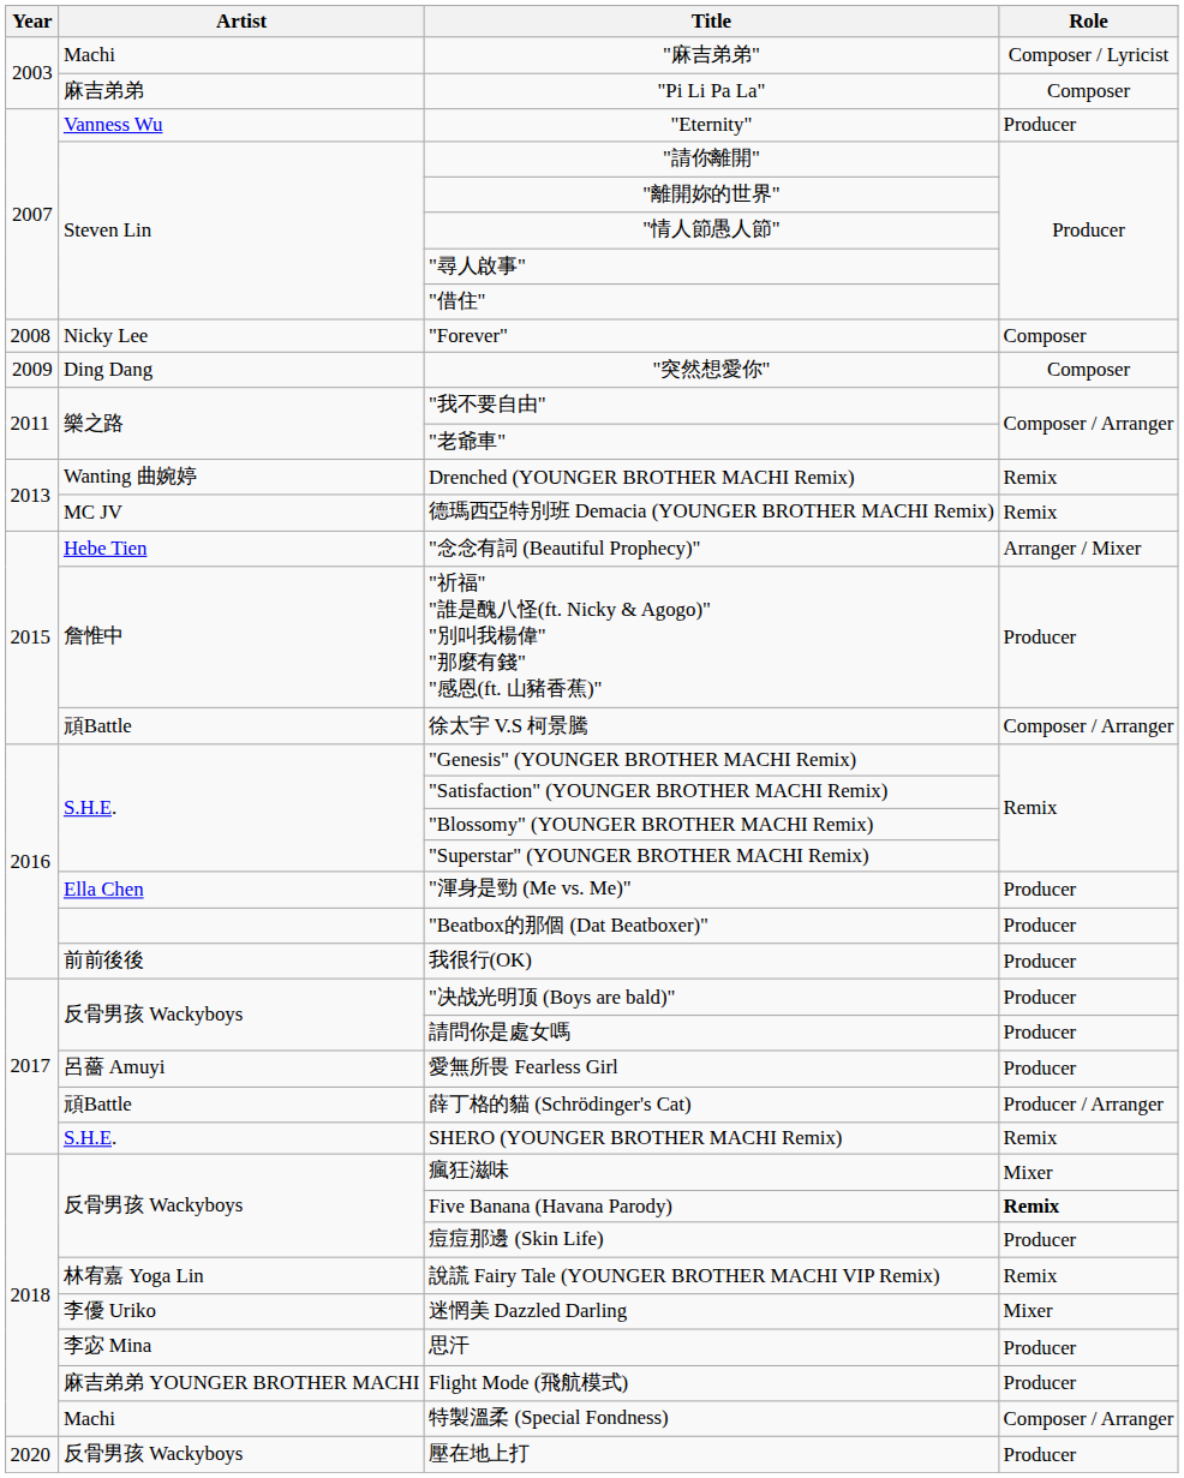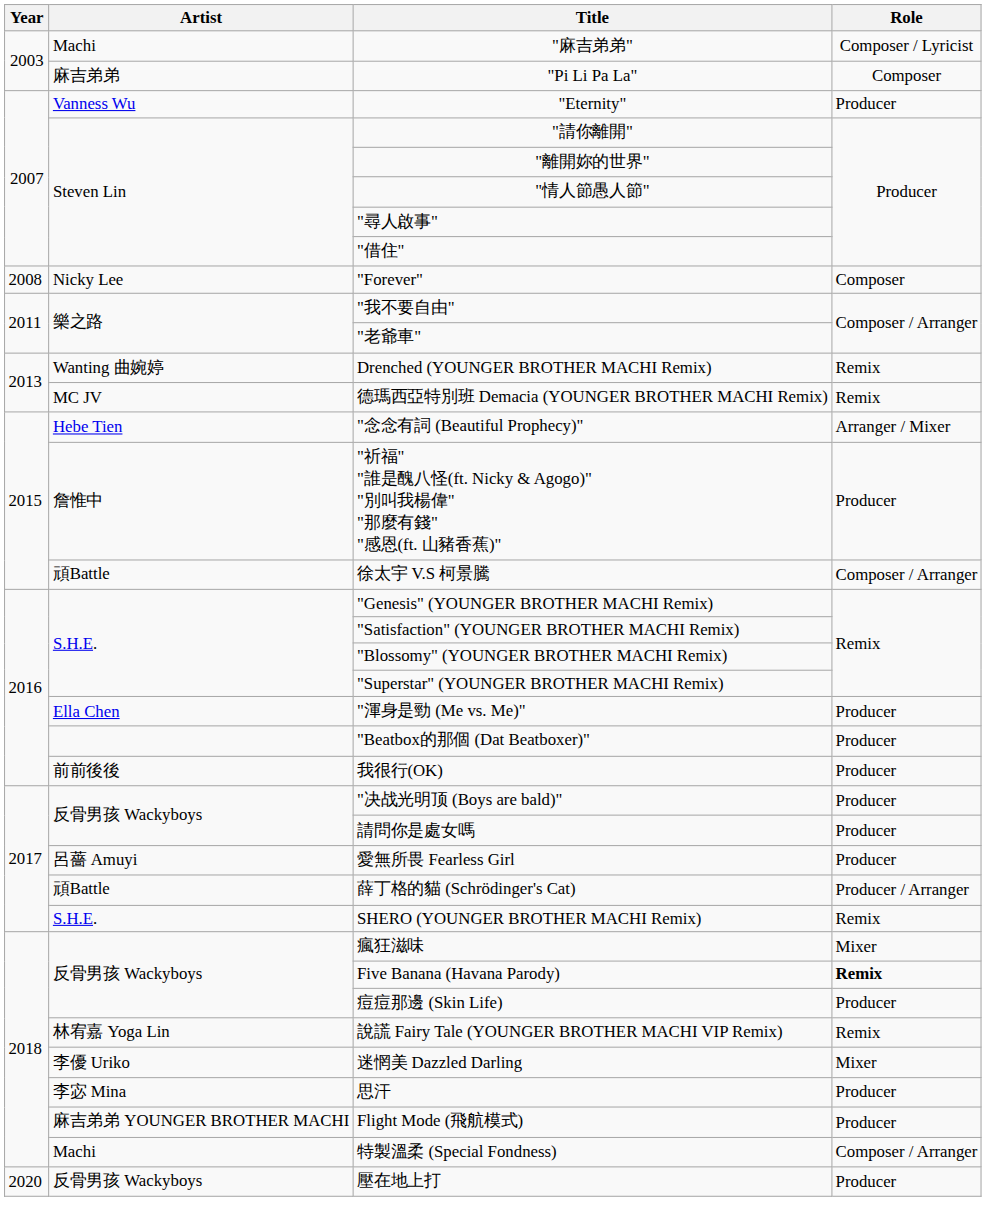- row: 2009 | Ding Dang | "突然想愛你" | Composer
